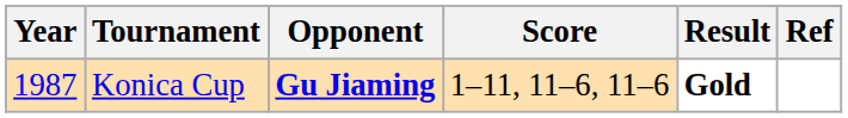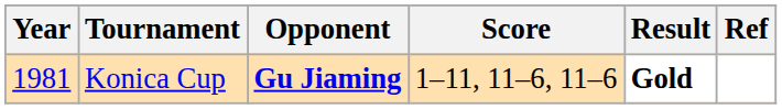Konica Cup | Year: 1987 -> 1981
